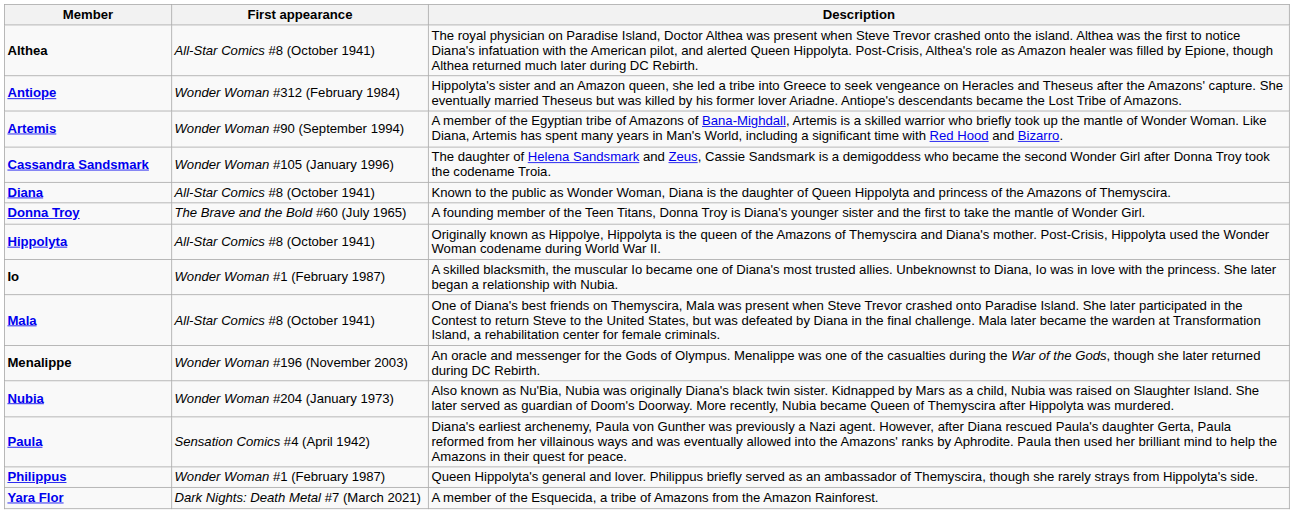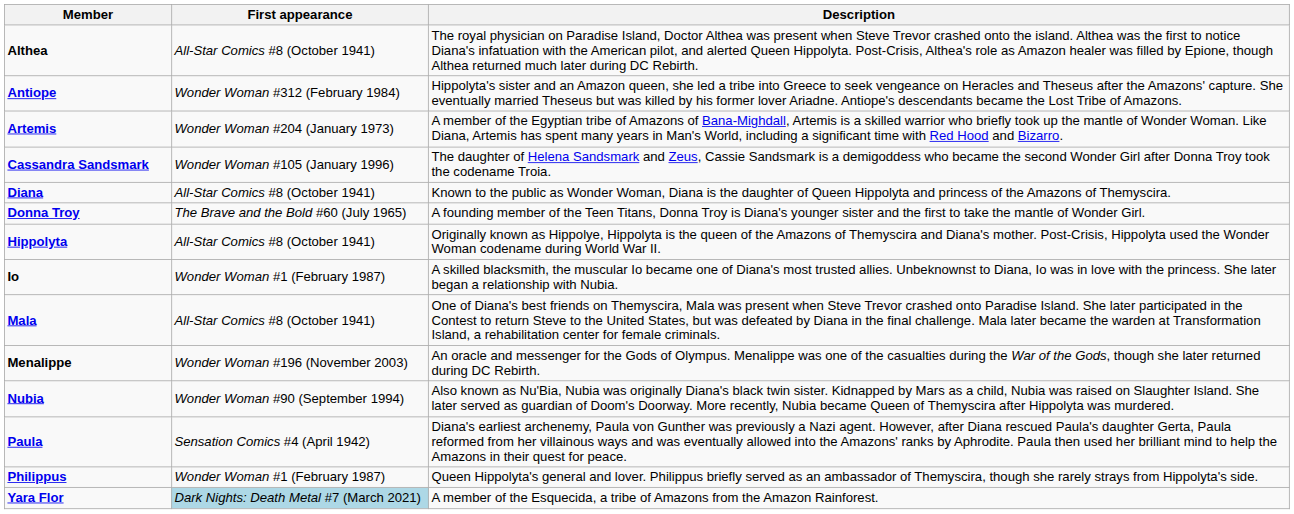Artemis | First appearance: Wonder Woman #90 (September 1994) -> Wonder Woman #204 (January 1973)
Nubia | First appearance: Wonder Woman #204 (January 1973) -> Wonder Woman #90 (September 1994)
Yara Flor | First appearance: no background -> lightblue background
